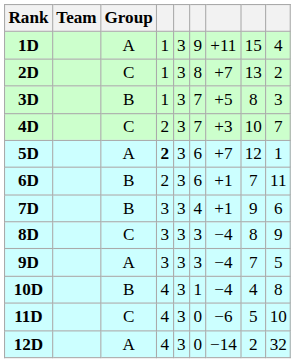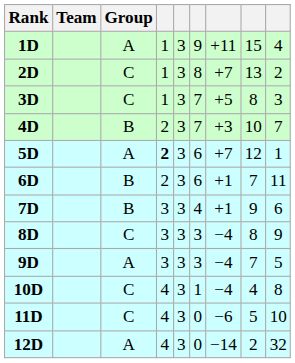3D | Group: B -> C
4D | Group: C -> B
10D | Group: B -> C
